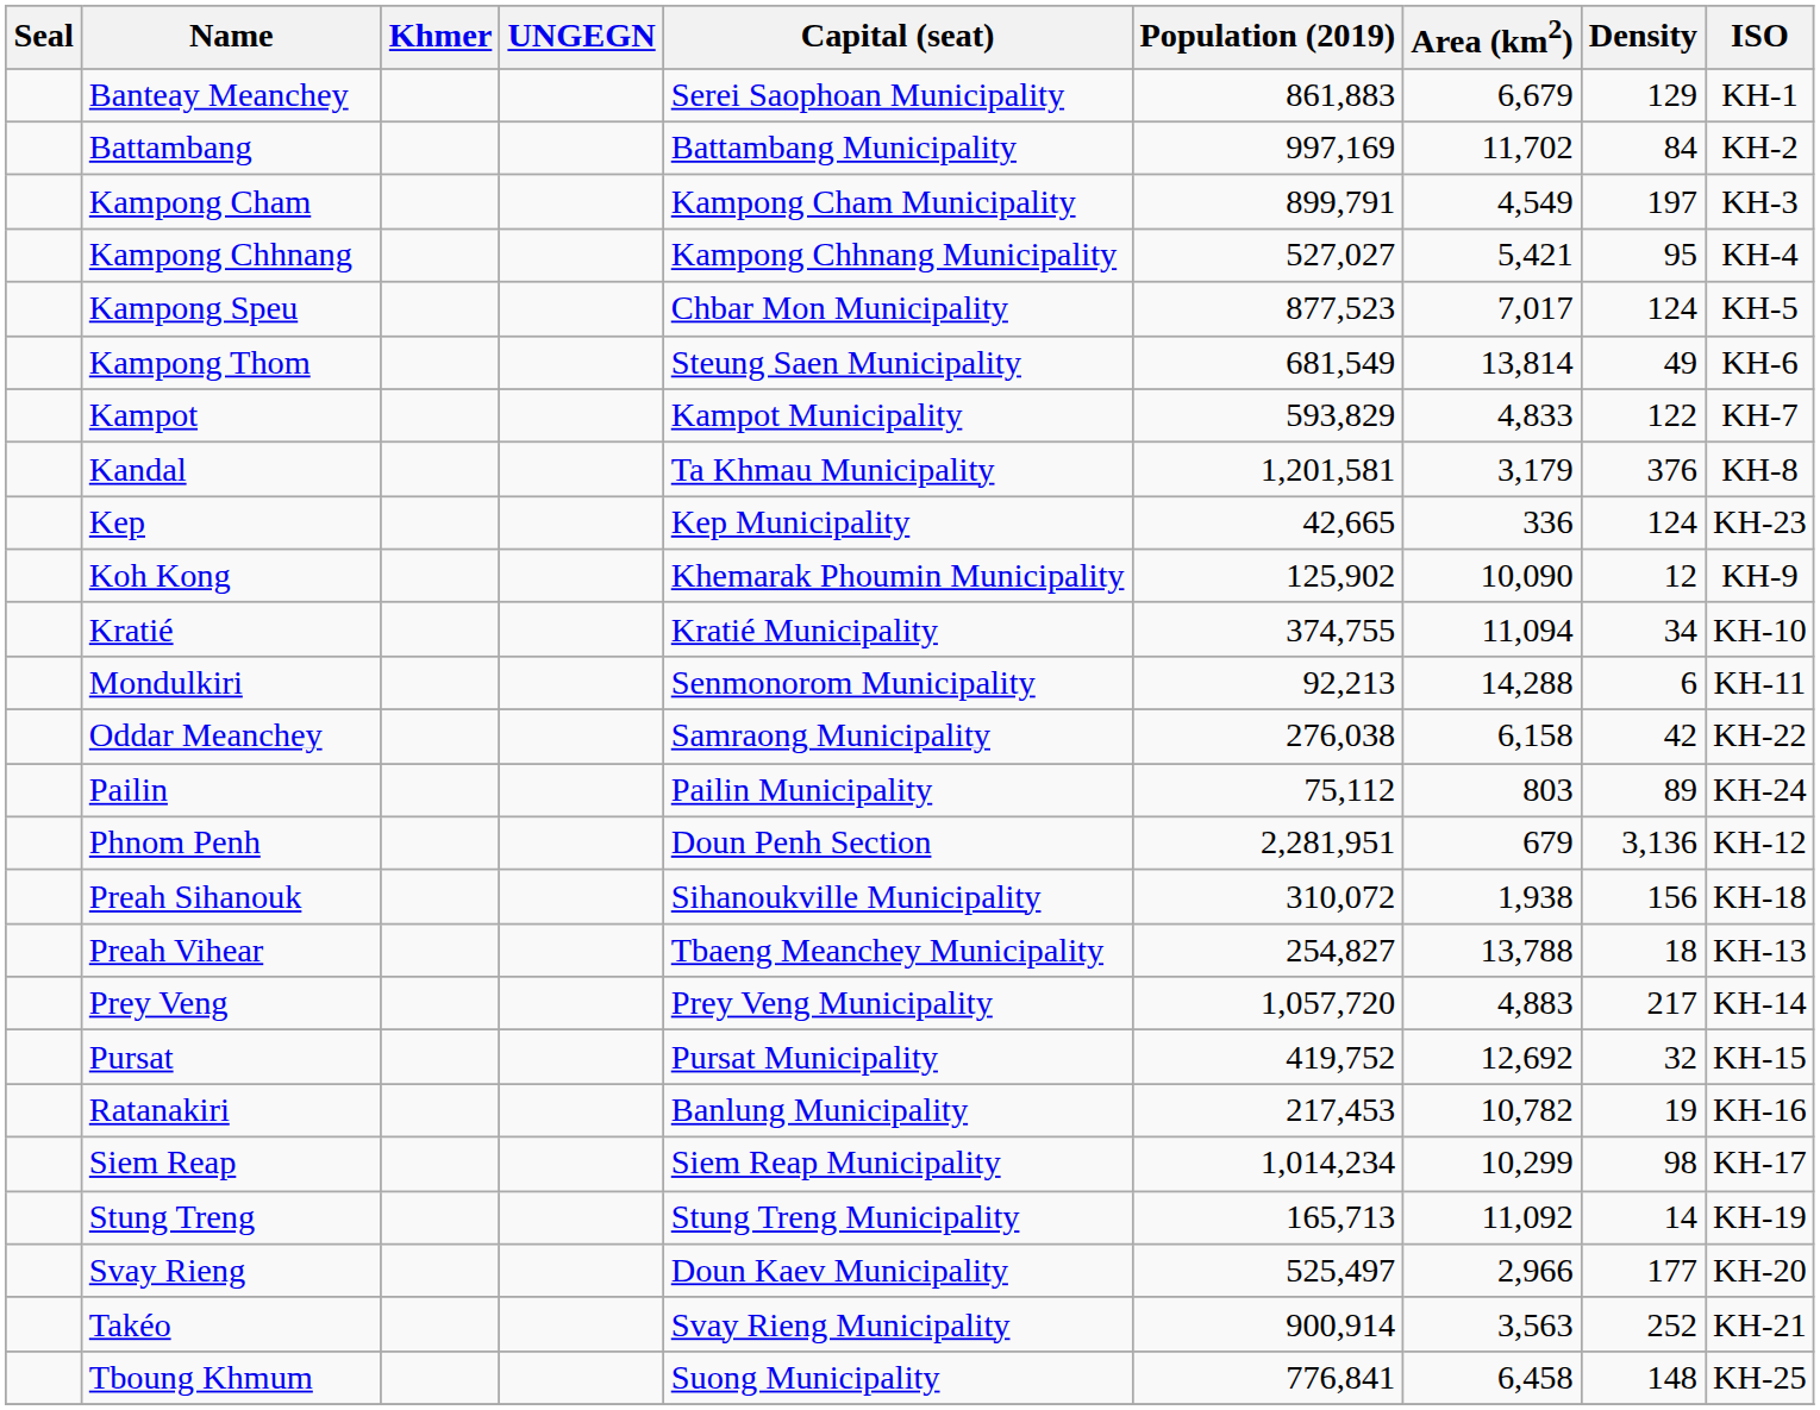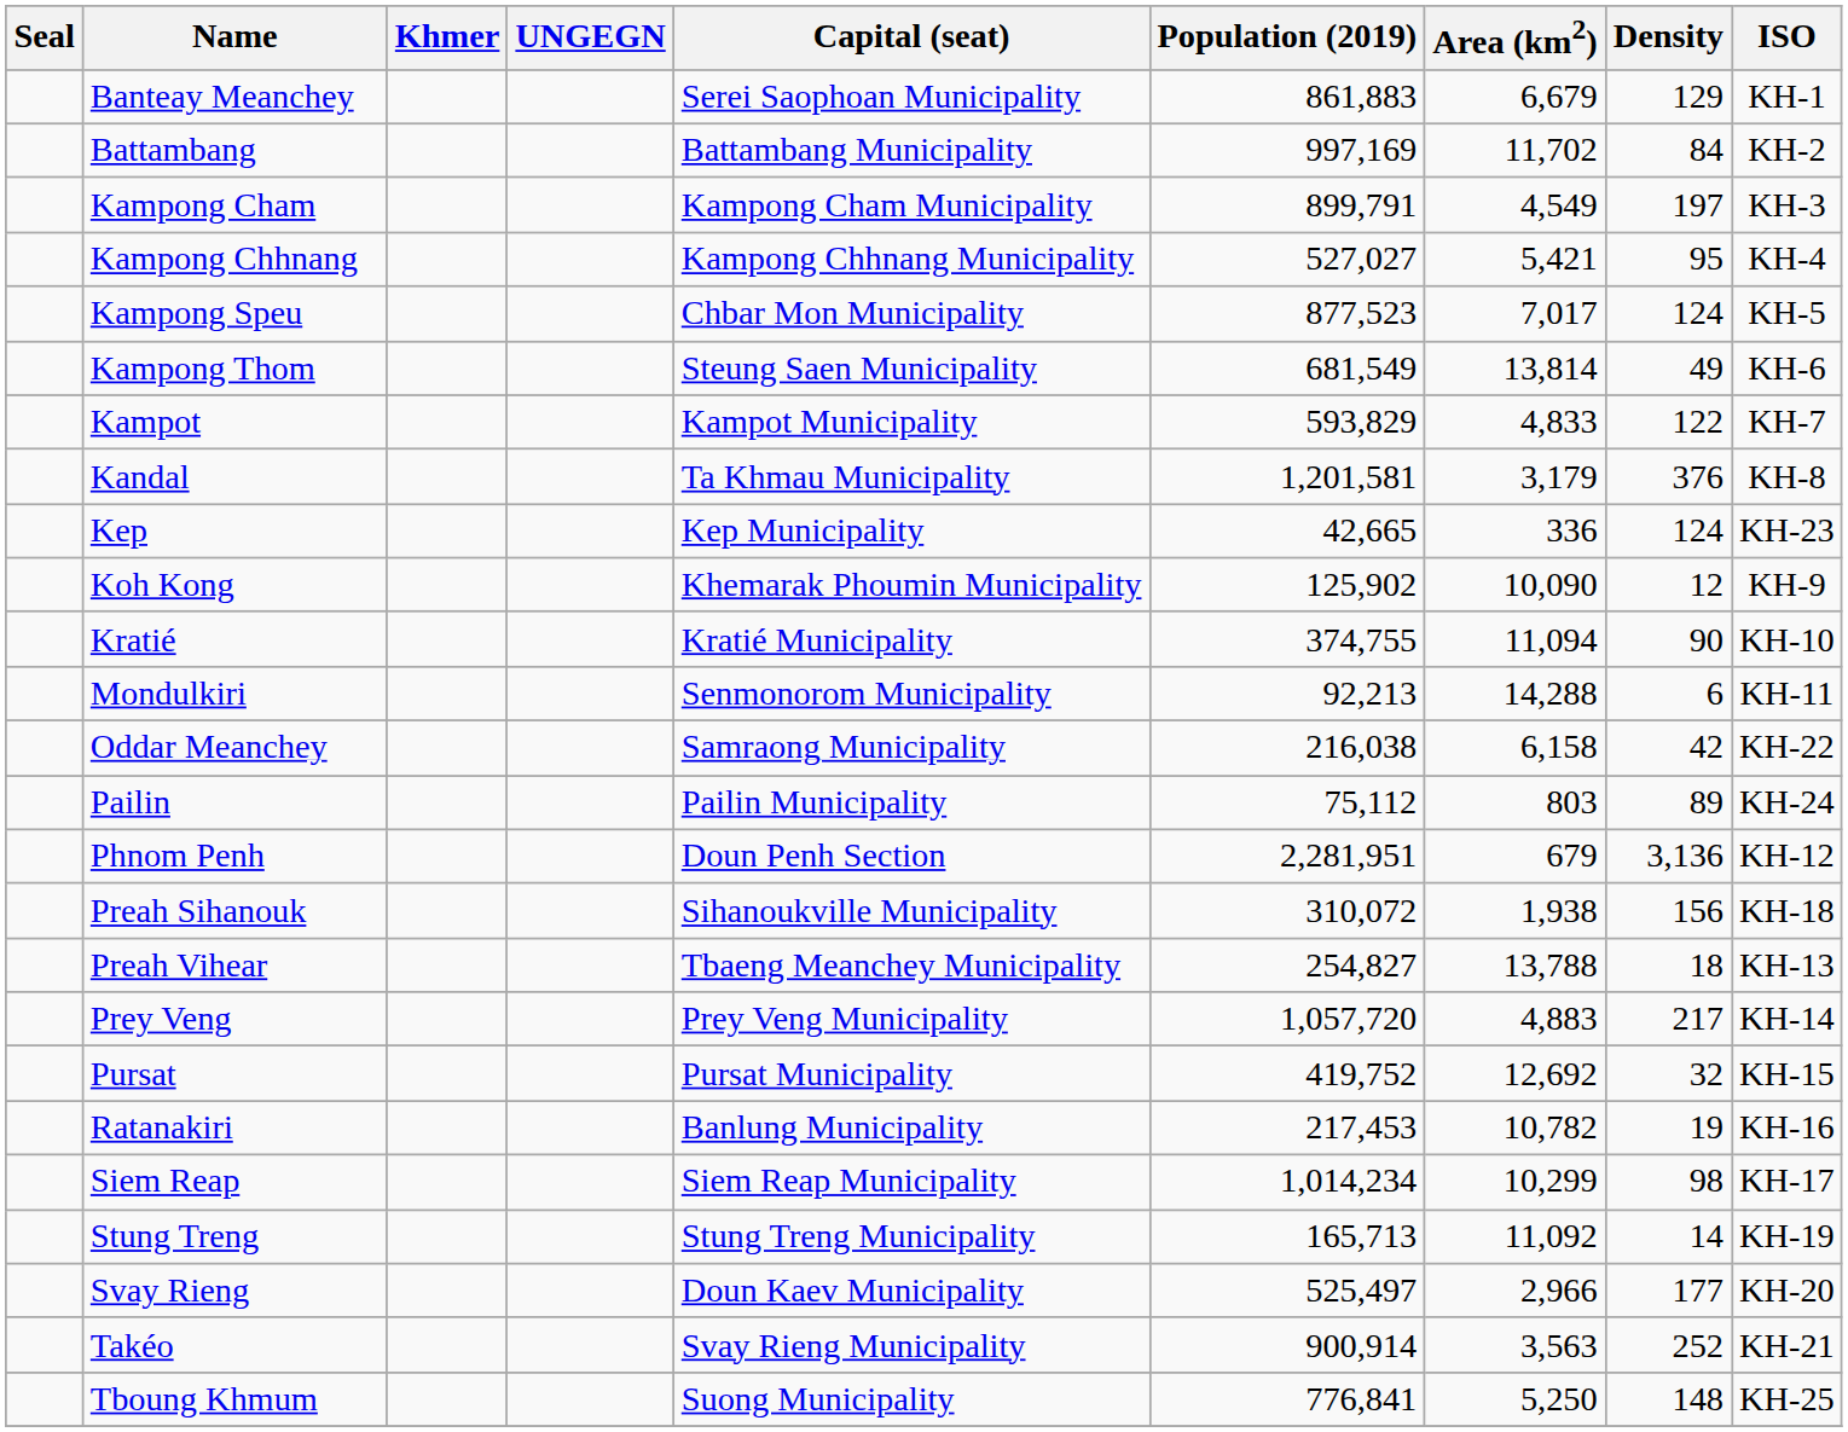Kratié | Density: 34 -> 90
Oddar Meanchey | Population (2019): 276,038 -> 216,038
Tboung Khmum | Area (km2): 6,458 -> 5,250
